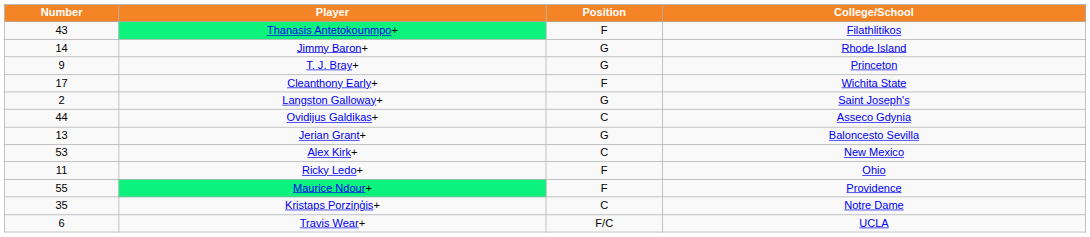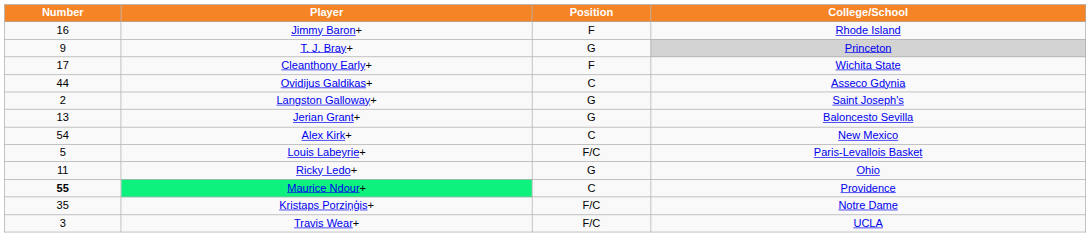- row: 43 | Thanasis Antetokounmpo+ | F | Filathlitikos
Jimmy Baron+ | Number: 14 -> 16
Jimmy Baron+ | Position: G -> F
T. J. Bray+ | College/School: no background -> lightgrey background
rows swapped: Ovidijus Galdikas+ <-> Langston Galloway+
Alex Kirk+ | Number: 53 -> 54
+ row: 5 | Louis Labeyrie+ | F/C | Paris-Levallois Basket
Ricky Ledo+ | Position: F -> G
Maurice Ndour+ | Number: normal -> bold
Maurice Ndour+ | Position: F -> C
Kristaps Porziņģis+ | Position: C -> F/C
Travis Wear+ | Number: 6 -> 3
